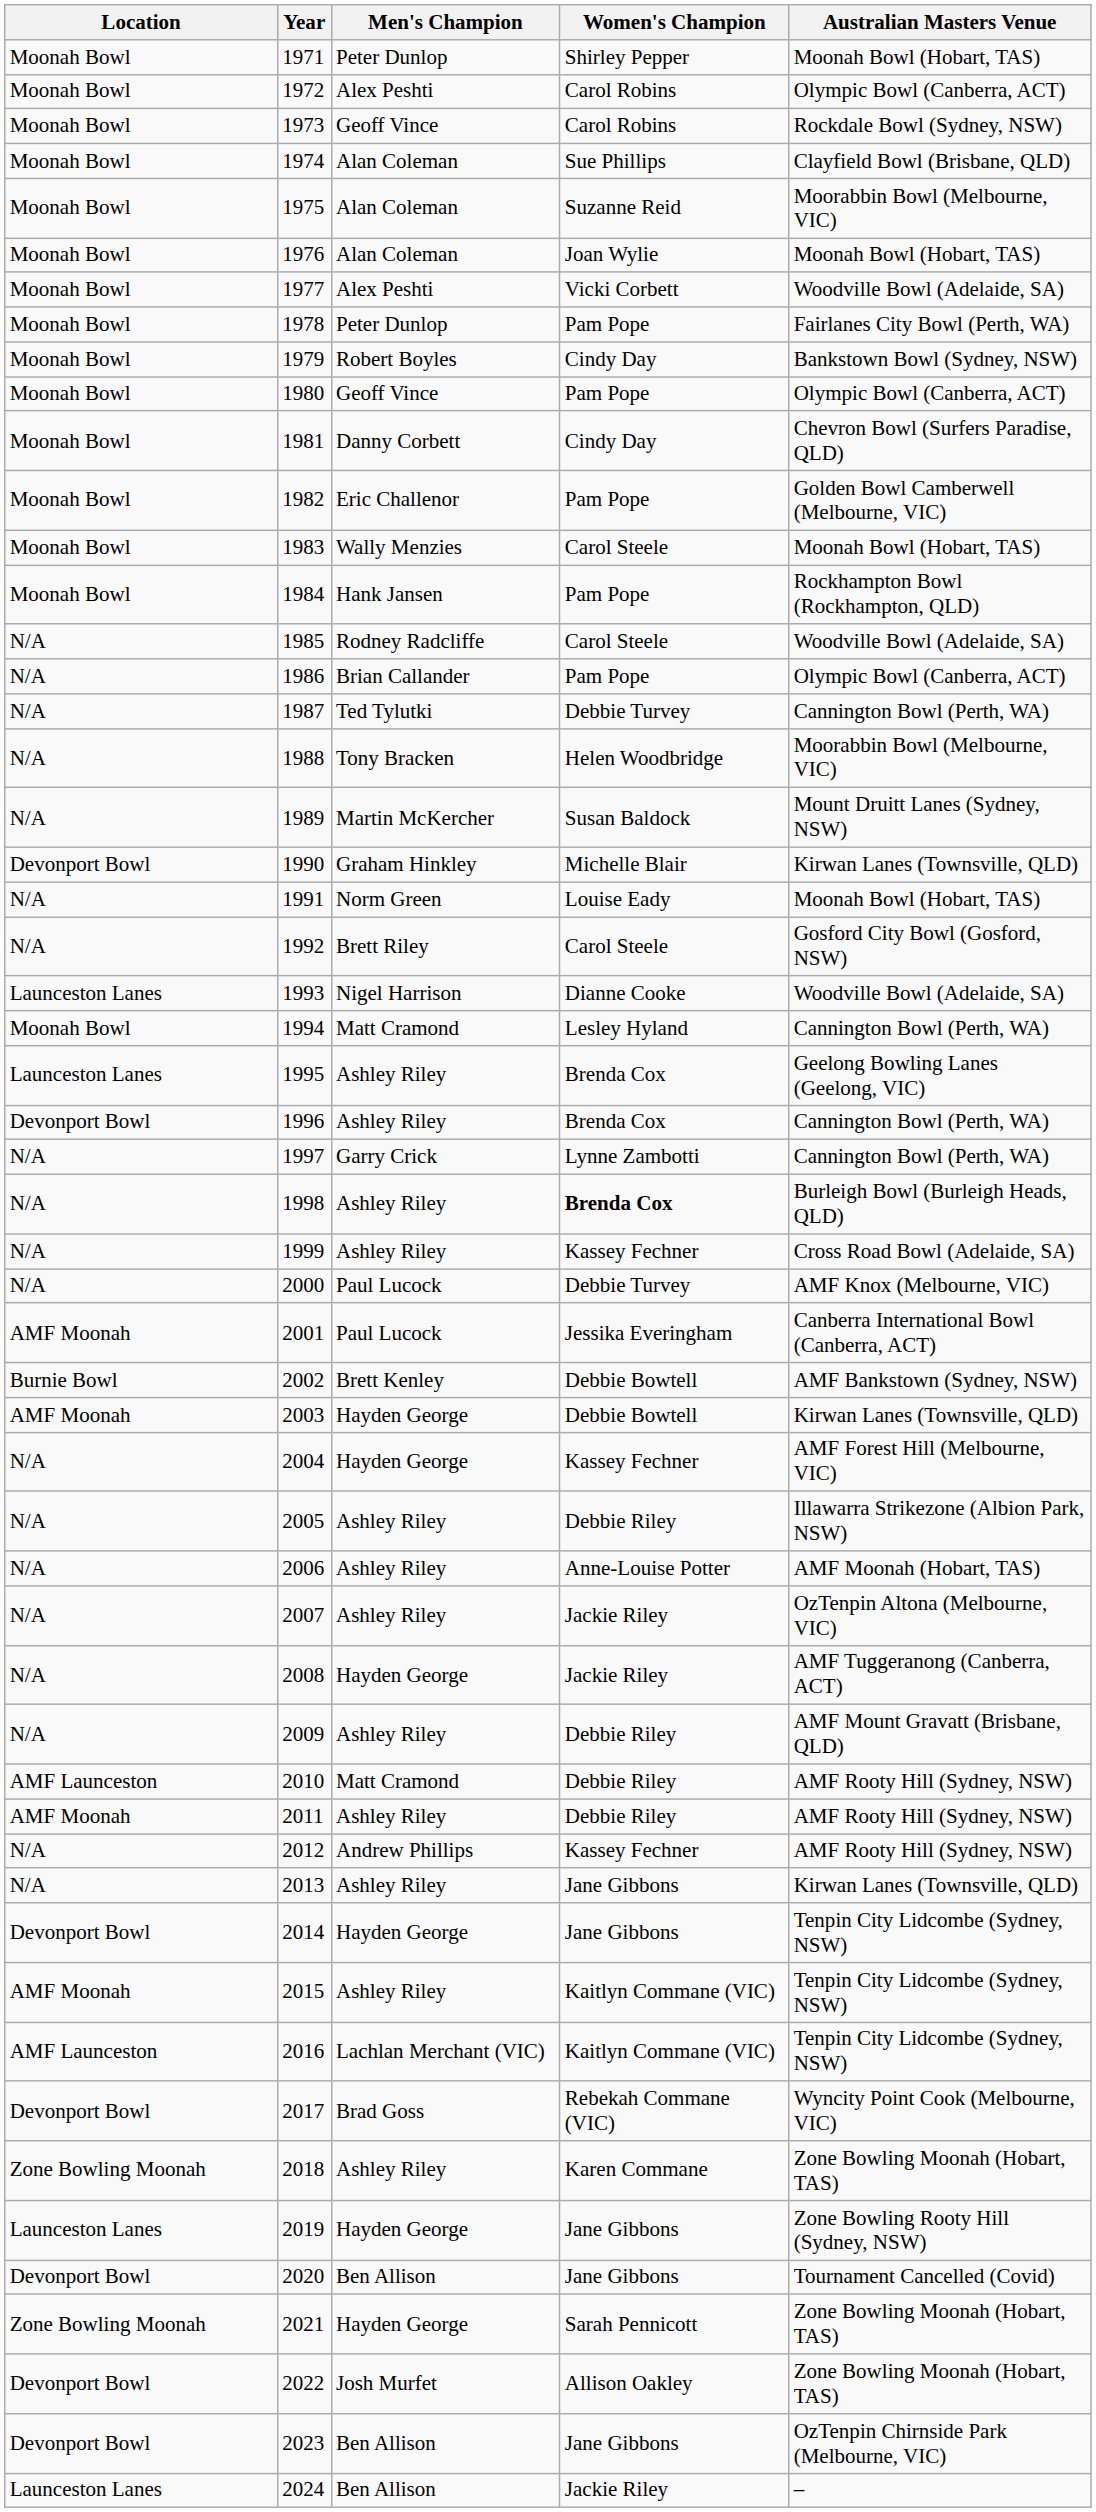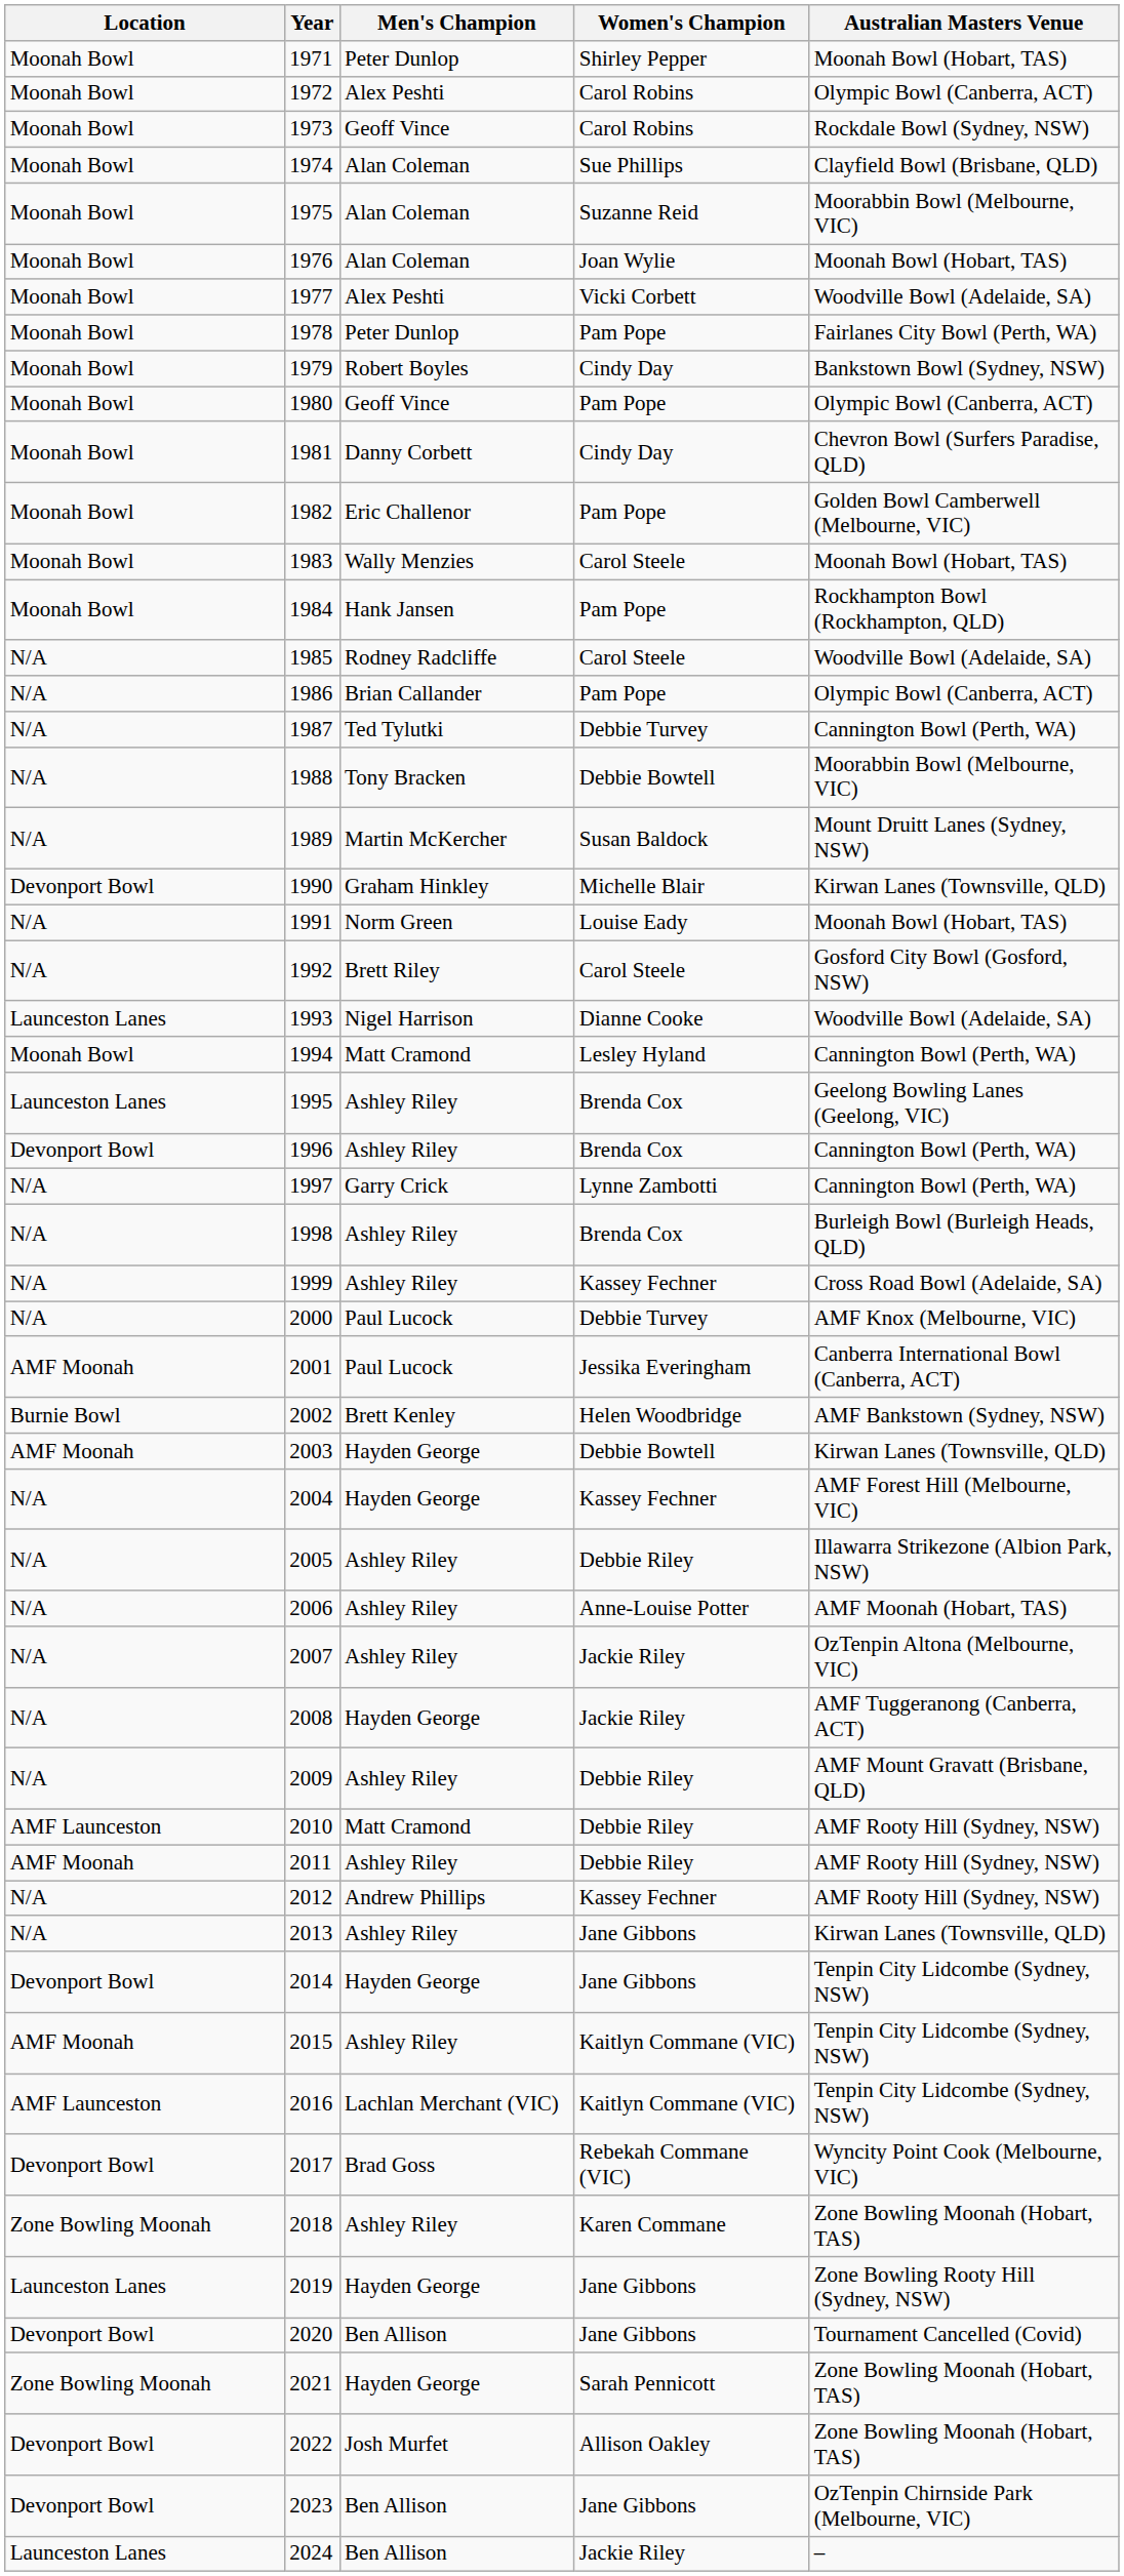1988 | Women's Champion: Helen Woodbridge -> Debbie Bowtell
1998 | Women's Champion: bold -> normal
2002 | Women's Champion: Debbie Bowtell -> Helen Woodbridge
